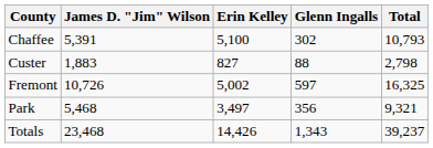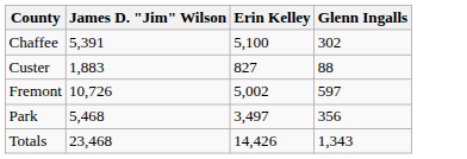- column: Total | 10,793 | 2,798 | 16,325 | 9,321 | 39,237
